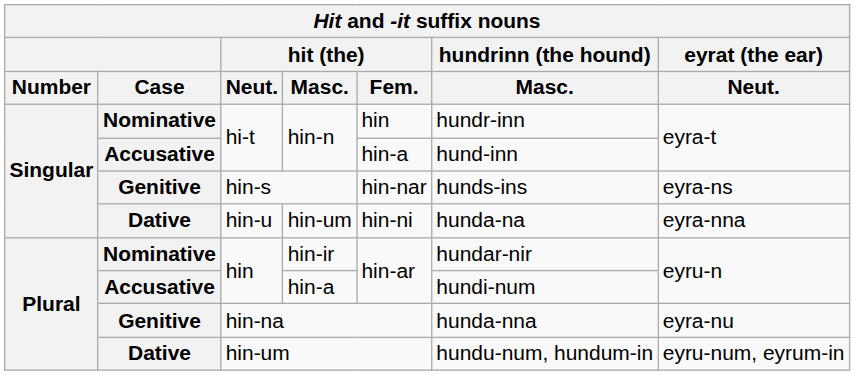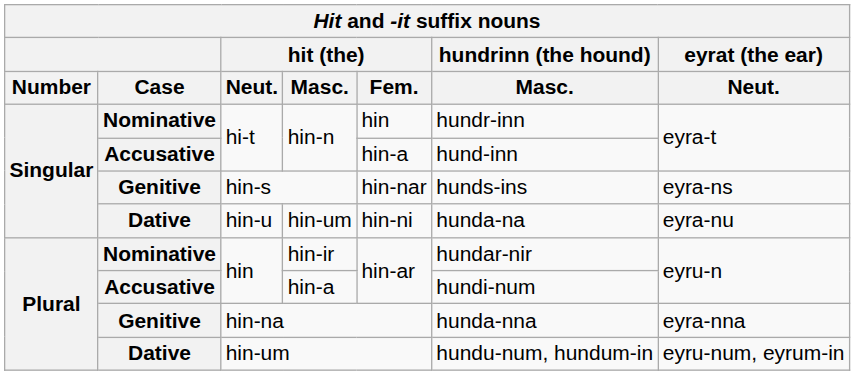hin-u | eyrat (the ear) / Neut.: eyra-nna -> eyra-nu
hin-na | eyrat (the ear) / Neut.: eyra-nu -> eyra-nna
